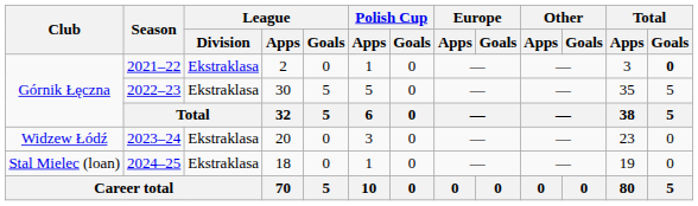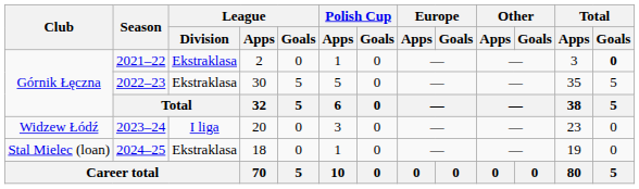2023–24 | League / Division: Ekstraklasa -> I liga
